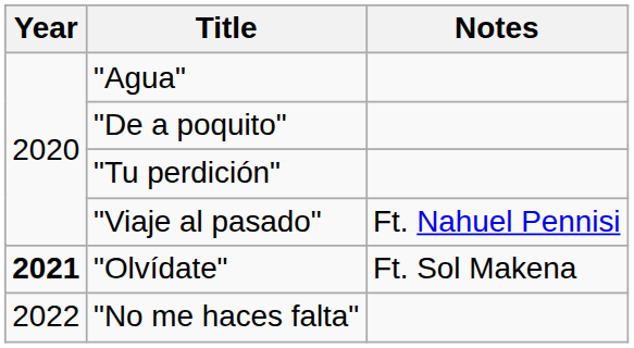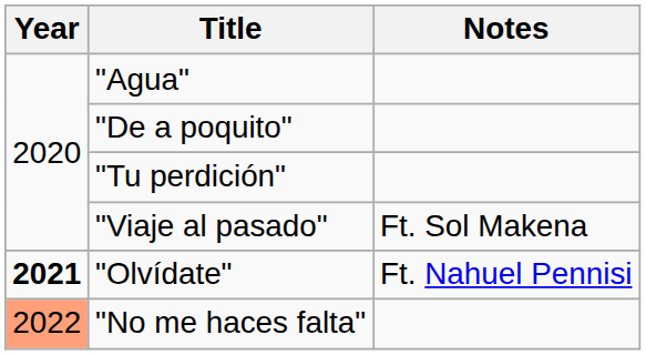"Viaje al pasado" | Notes: Ft. Nahuel Pennisi -> Ft. Sol Makena
"Olvídate" | Notes: Ft. Sol Makena -> Ft. Nahuel Pennisi
"No me haces falta" | Year: no background -> lightsalmon background
